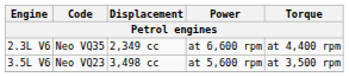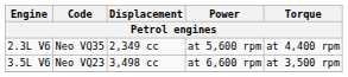2.3L V6 | Power: at 6,600 rpm -> at 5,600 rpm
3.5L V6 | Power: at 5,600 rpm -> at 6,600 rpm
